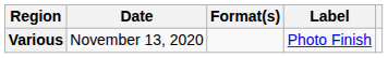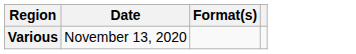- column: Label | Photo Finish
